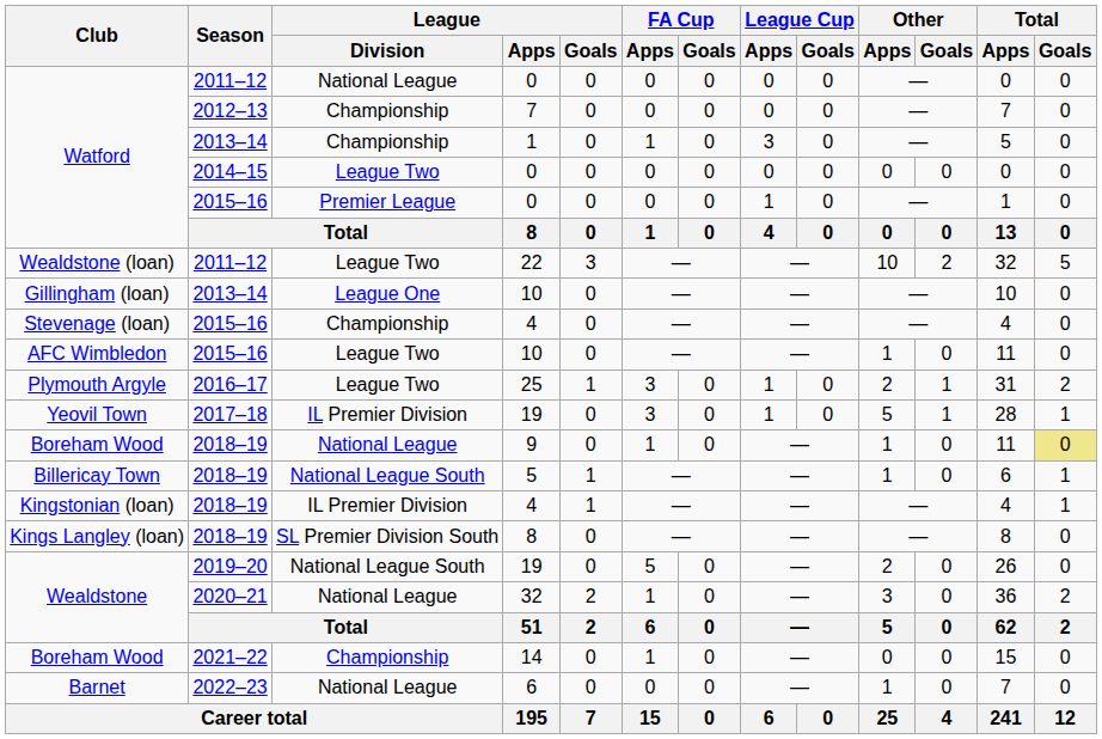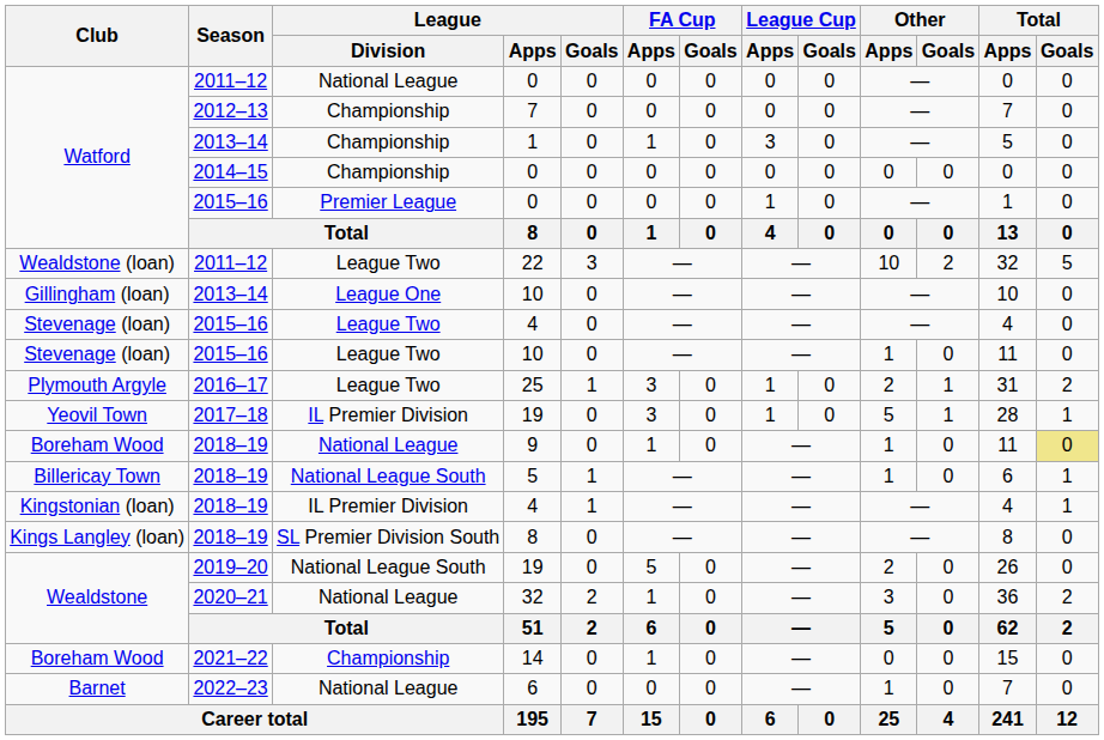2014–15 / 0 | League / Division: League Two -> Championship
2015–16 / 4 | League / Division: Championship -> League Two
2015–16 / 10 | Club: AFC Wimbledon -> Stevenage (loan)
